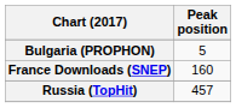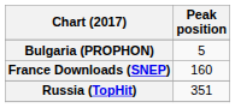Russia (TopHit) | Peak position: 457 -> 351
